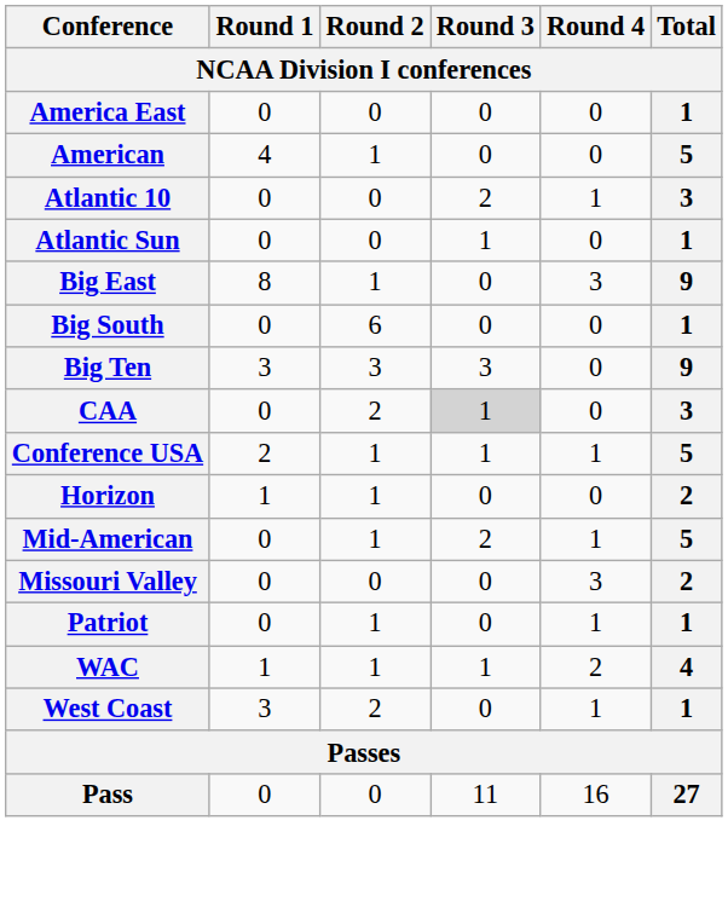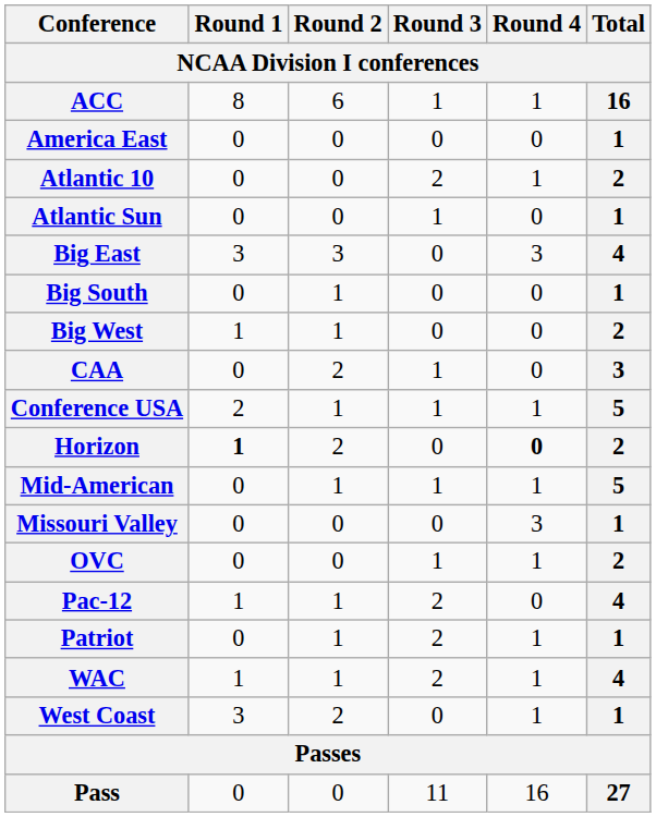+ row: ACC | 8 | 6 | 1 | 1 | 16
- row: American | 4 | 1 | 0 | 0 | 5
Atlantic 10 | Total: 3 -> 2
Big East | Round 1: 8 -> 3
Big East | Round 2: 1 -> 3
Big East | Total: 9 -> 4
Big South | Round 2: 6 -> 1
- row: Big Ten | 3 | 3 | 3 | 0 | 9
+ row: Big West | 1 | 1 | 0 | 0 | 2
CAA | Round 3: lightgrey background -> no background
Horizon | Round 1: normal -> bold
Horizon | Round 2: 1 -> 2
Horizon | Round 4: normal -> bold
Mid-American | Round 3: 2 -> 1
Missouri Valley | Total: 2 -> 1
+ row: OVC | 0 | 0 | 1 | 1 | 2
+ row: Pac-12 | 1 | 1 | 2 | 0 | 4
Patriot | Round 3: 0 -> 2
WAC | Round 3: 1 -> 2
WAC | Round 4: 2 -> 1
